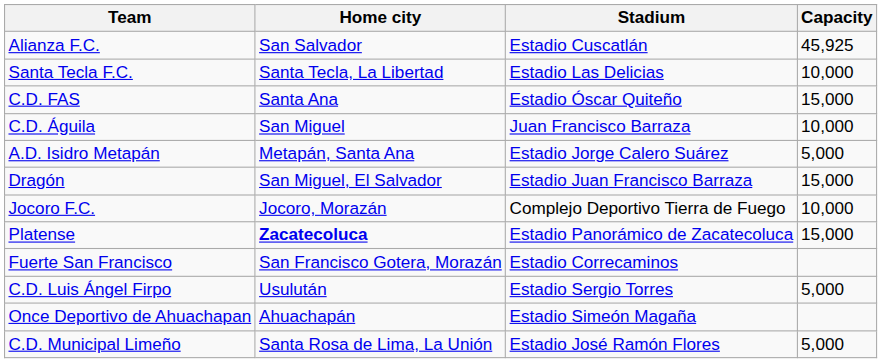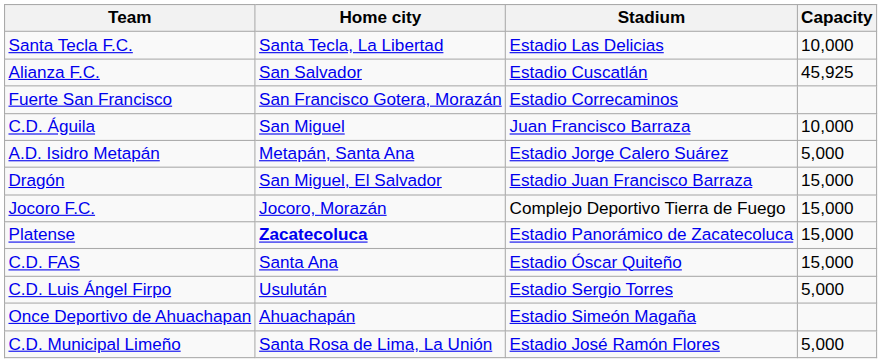rows swapped: Santa Tecla F.C. <-> Alianza F.C.
rows swapped: C.D. FAS <-> Fuerte San Francisco
Jocoro F.C. | Capacity: 10,000 -> 15,000
